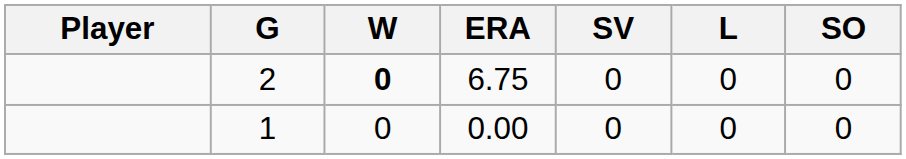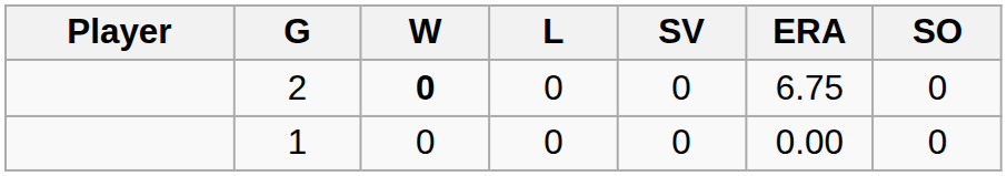columns swapped: L <-> ERA
